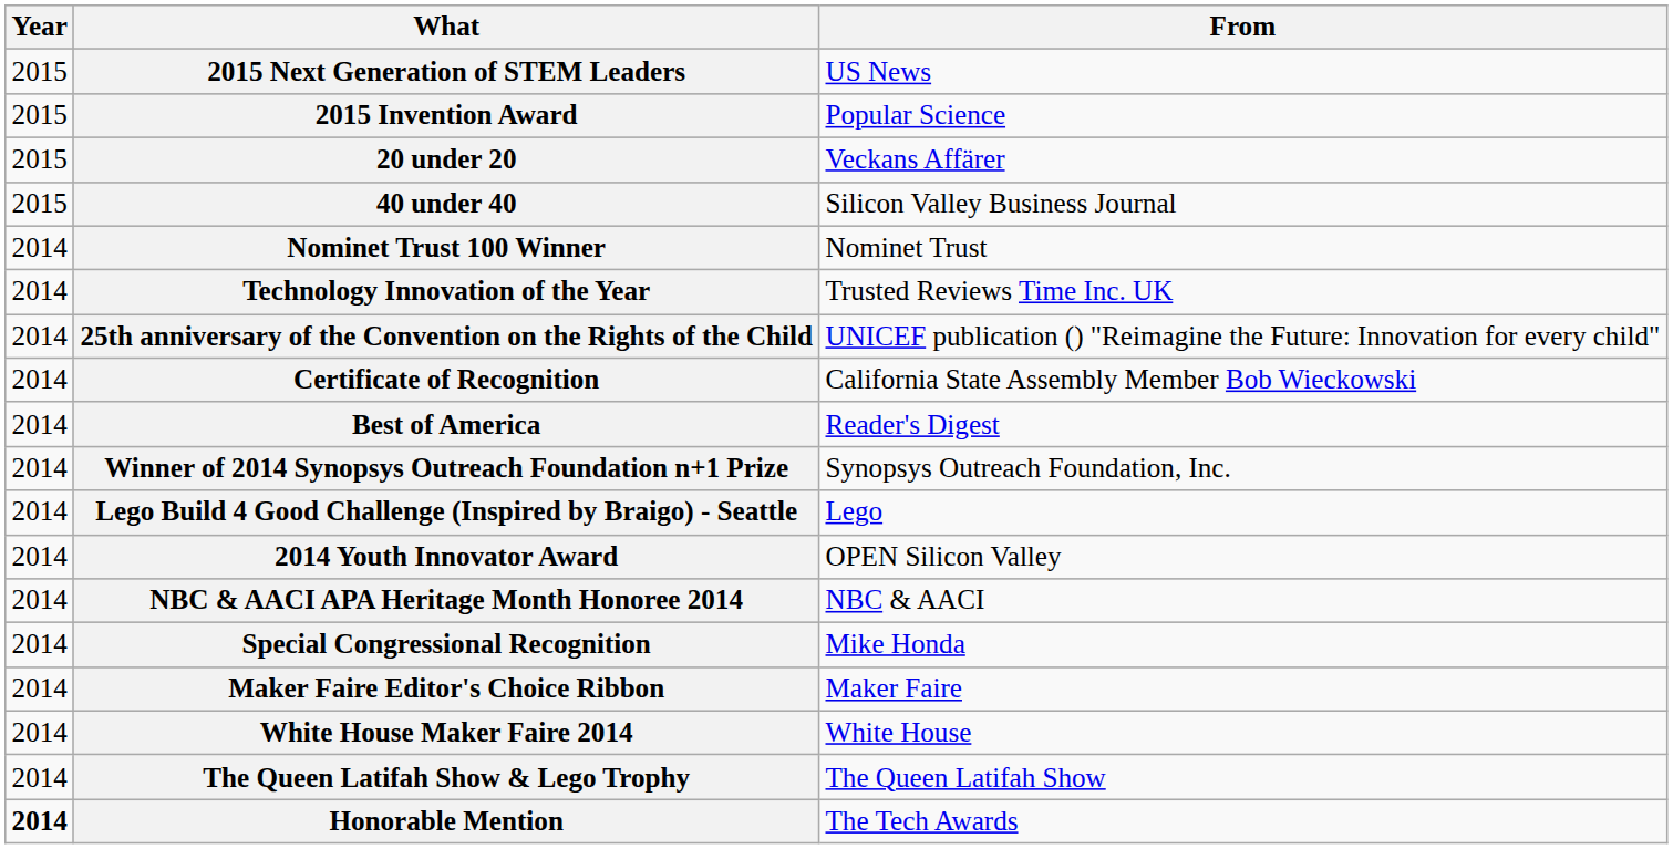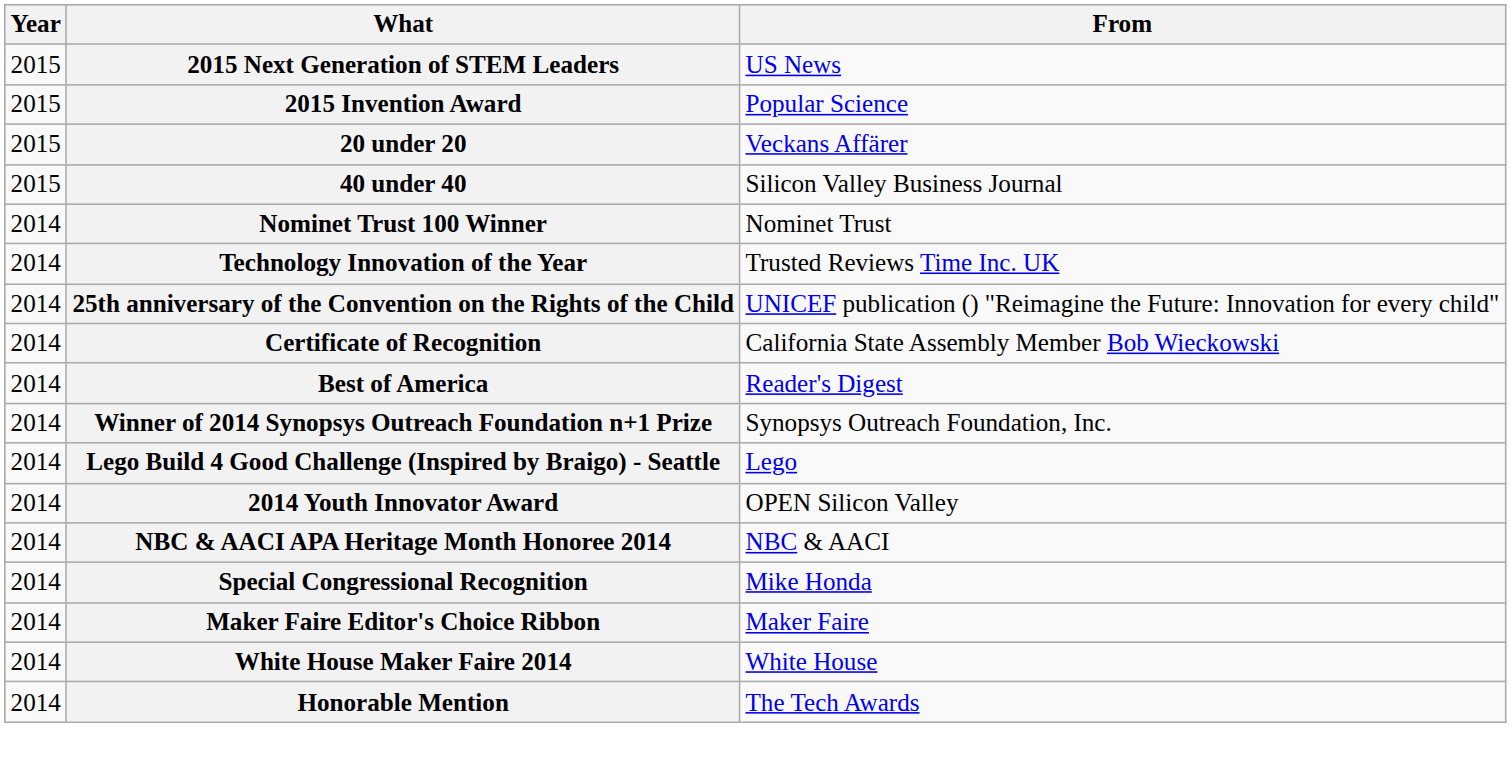- row: 2014 | The Queen Latifah Show & Lego Trophy | The Queen Latifah Show
Honorable Mention | Year: bold -> normal
